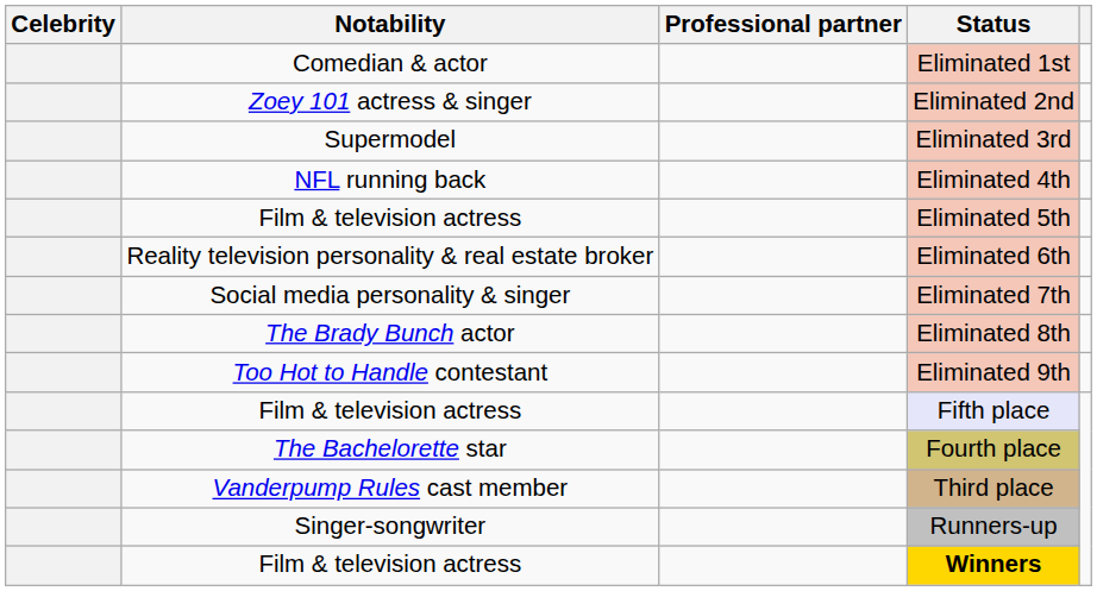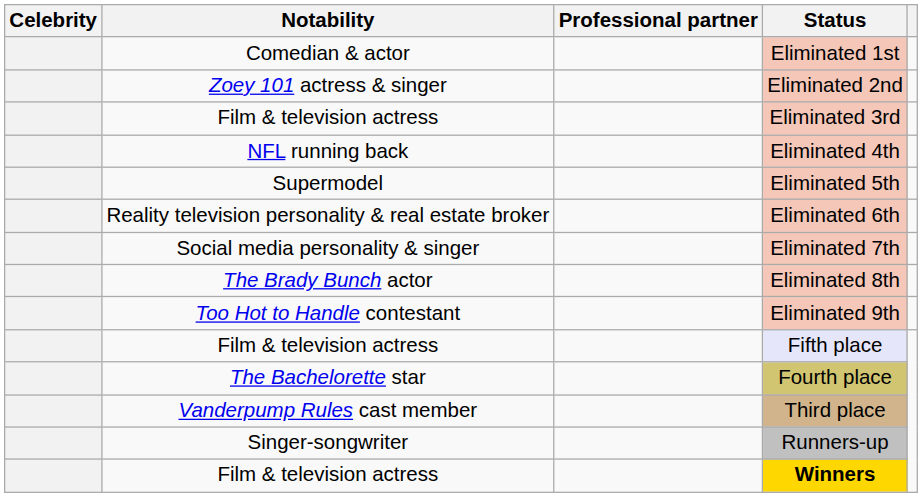Eliminated 3rd | Notability: Supermodel -> Film & television actress
Eliminated 5th | Notability: Film & television actress -> Supermodel
